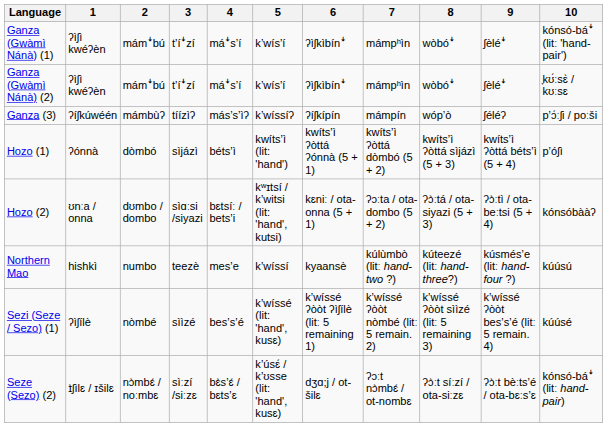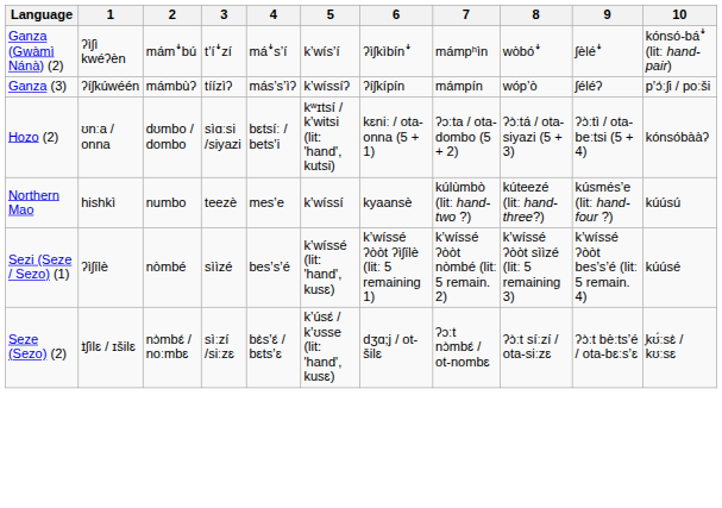- row: Ganza (Gwàmì Nánà) (1) | ʔìʃì kwéʔèn | mámꜜbú | tʼíꜜzí | máꜜs’í | k’wísʼí | ʔìʃkìbínꜜ | mámpʰìn | wòbóꜜ | ʃèléꜜ | kónsó-báꜜ (litː 'hand-pair')
Ganza (Gwàmì Nánà) (2) | 10: ̞kʊ́ːsɛ̀ / kʊːsɛ -> kónsó-báꜜ (litː hand-pair)
- row: Hozo (1) | ʔónnà | dòmbó | sìjázì | bétsʼì | kwítsʼì (lit: 'hand') | kwítsʼì ʔòttá ʔónnà (5 + 1) | kwítsʼì ʔòttá dòmbó (5 + 2) | kwítsʼì ʔòttá sìjázì (5 + 3) | kwítsʼì ʔòttá bétsʼì (5 + 4) | pʼóʃì
Seze (Sezo) (2) | 10: kónsó-báꜜ (litː hand-pair) -> ̞kʊ́ːsɛ̀ / kʊːsɛ
